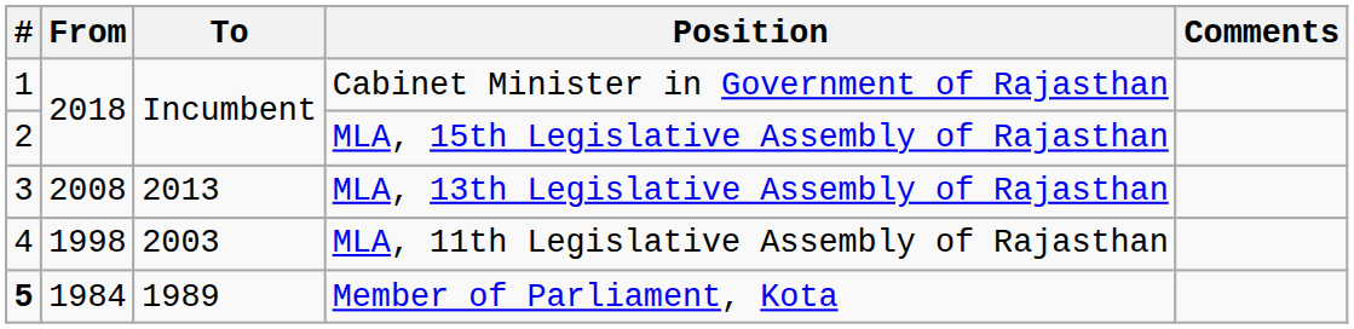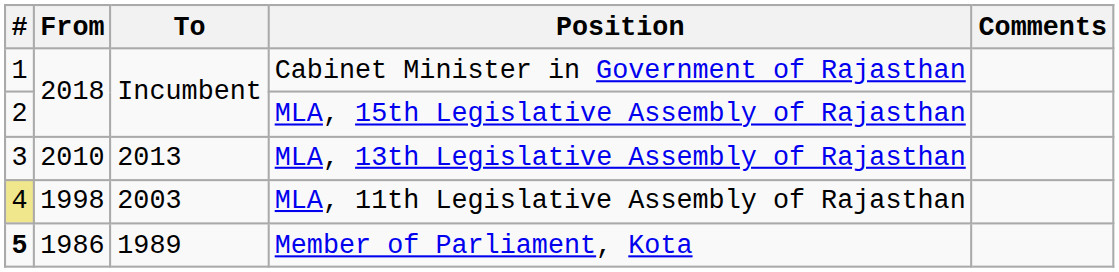MLA, 13th Legislative Assembly of Rajasthan | From: 2008 -> 2010
MLA, 11th Legislative Assembly of Rajasthan | #: no background -> khaki background
Member of Parliament, Kota | From: 1984 -> 1986
